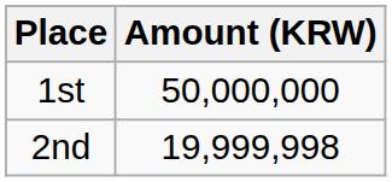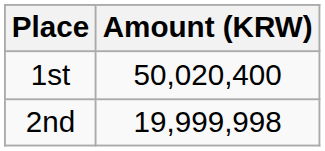1st | Amount (KRW): 50,000,000 -> 50,020,400
